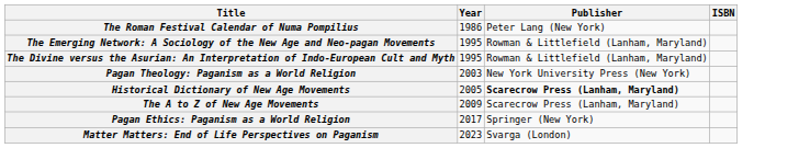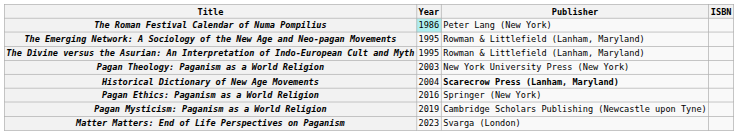The Roman Festival Calendar of Numa Pompilius | Year: no background -> paleturquoise background
Historical Dictionary of New Age Movements | Year: 2005 -> 2004
- row: The A to Z of New Age Movements | 2009 | Scarecrow Press (Lanham, Maryland)
Pagan Ethics: Paganism as a World Religion | Year: 2017 -> 2016
+ row: Pagan Mysticism: Paganism as a World Religion | 2019 | Cambridge Scholars Publishing (Newcastle upon Tyne)
